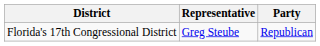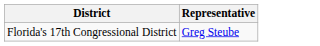- column: Party | Republican
